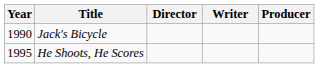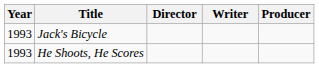Jack's Bicycle | Year: 1990 -> 1993
He Shoots, He Scores | Year: 1995 -> 1993
